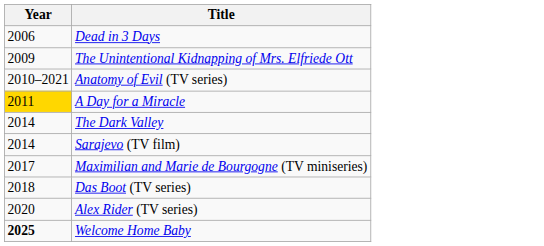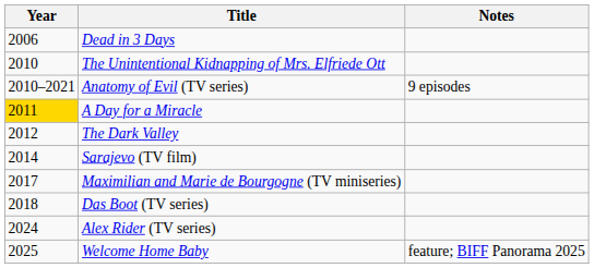+ column: Notes | 9 episodes | feature; BIFF Panorama 2025
The Unintentional Kidnapping of Mrs. Elfriede Ott | Year: 2009 -> 2010
The Dark Valley | Year: 2014 -> 2012
Alex Rider (TV series) | Year: 2020 -> 2024
Welcome Home Baby | Year: bold -> normal
